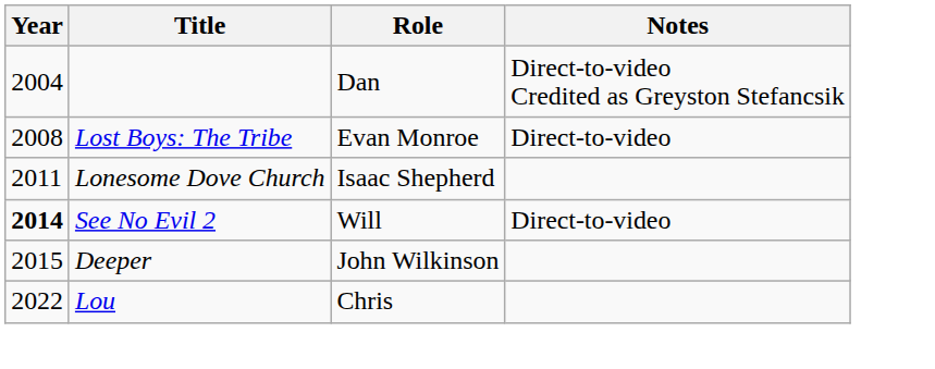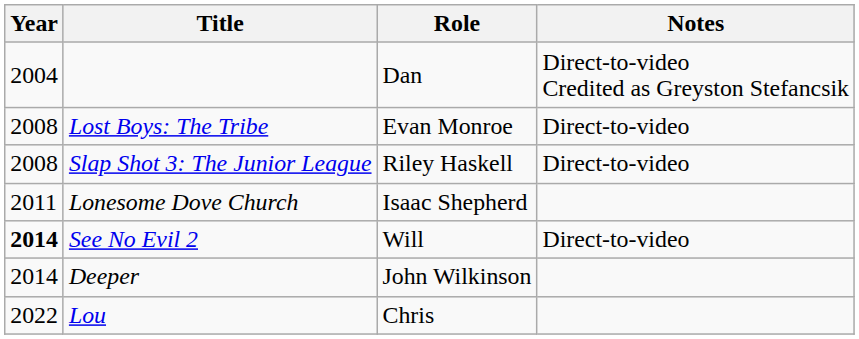+ row: 2008 | Slap Shot 3: The Junior League | Riley Haskell | Direct-to-video
Deeper | Year: 2015 -> 2014
